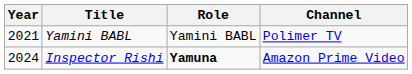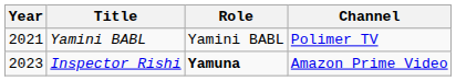Inspector Rishi | Year: 2024 -> 2023
